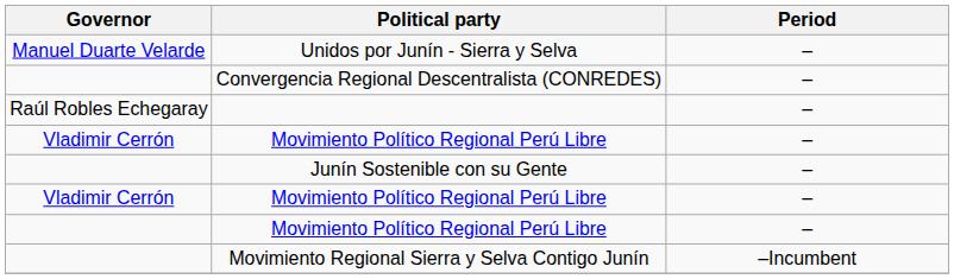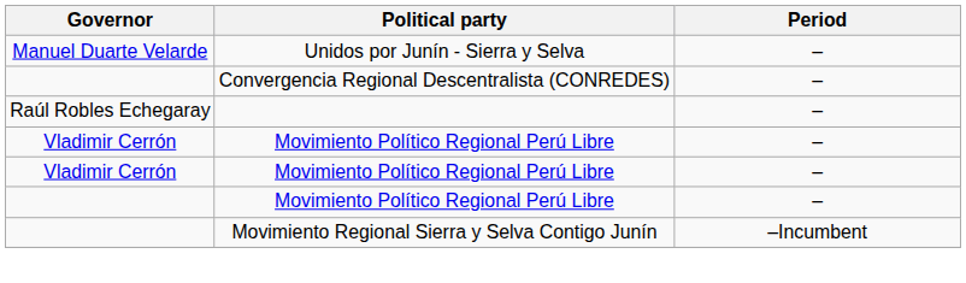- row: Junín Sostenible con su Gente | –
